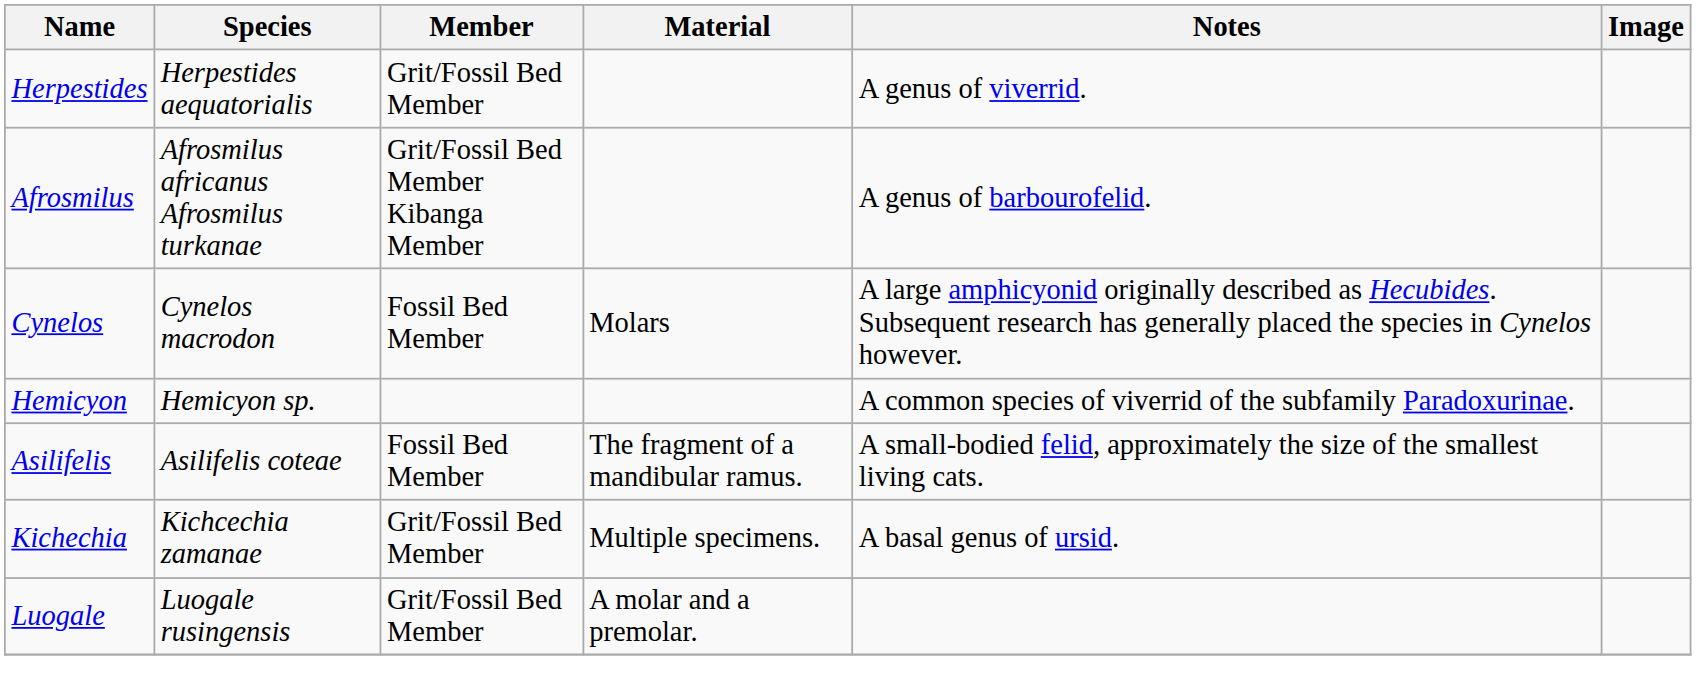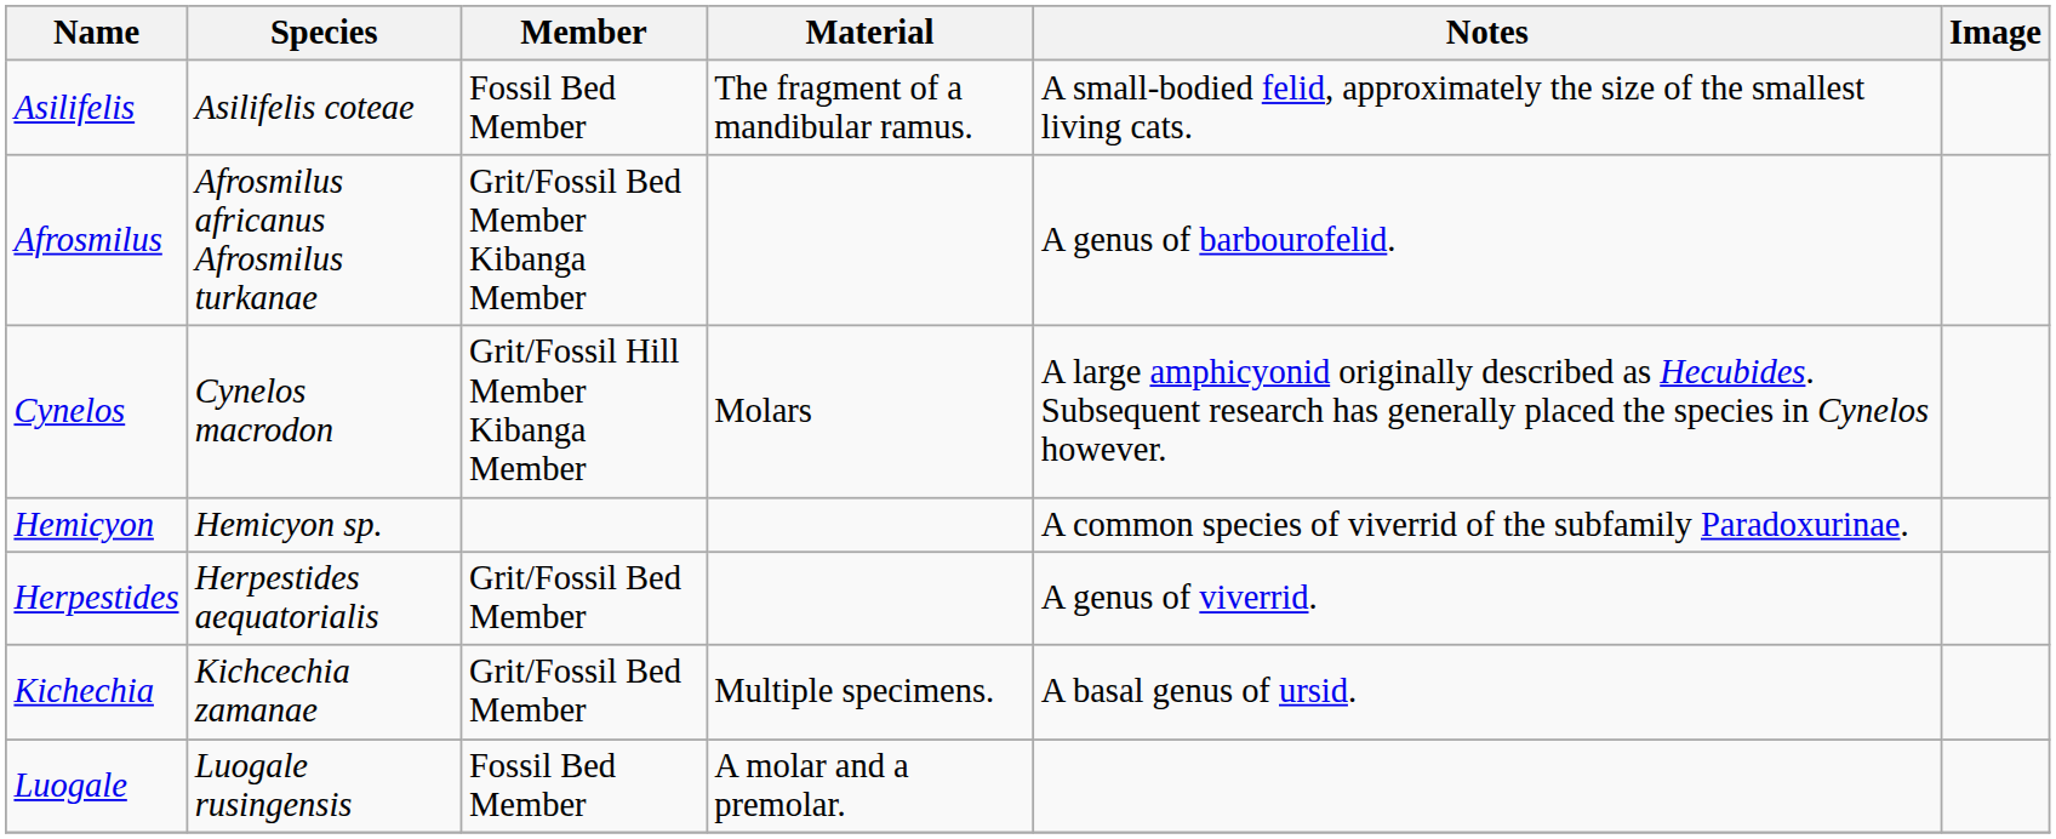rows swapped: Asilifelis <-> Herpestides
Cynelos | Member: Fossil Bed Member -> Grit/Fossil Hill Member Kibanga Member
Luogale | Member: Grit/Fossil Bed Member -> Fossil Bed Member
